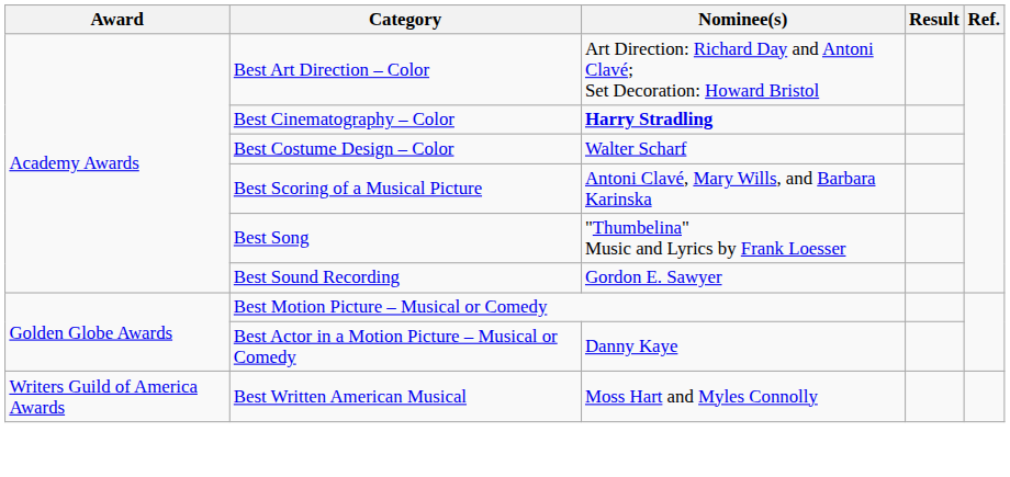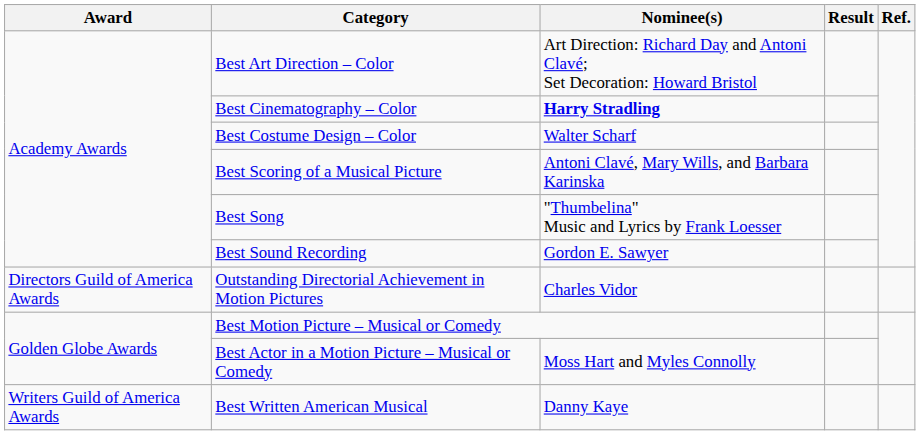+ row: Directors Guild of America Awards | Outstanding Directorial Achievement in Motion Pictures | Charles Vidor
Best Actor in a Motion Picture – Musical or Comedy | Nominee(s): Danny Kaye -> Moss Hart and Myles Connolly
Best Written American Musical | Nominee(s): Moss Hart and Myles Connolly -> Danny Kaye
